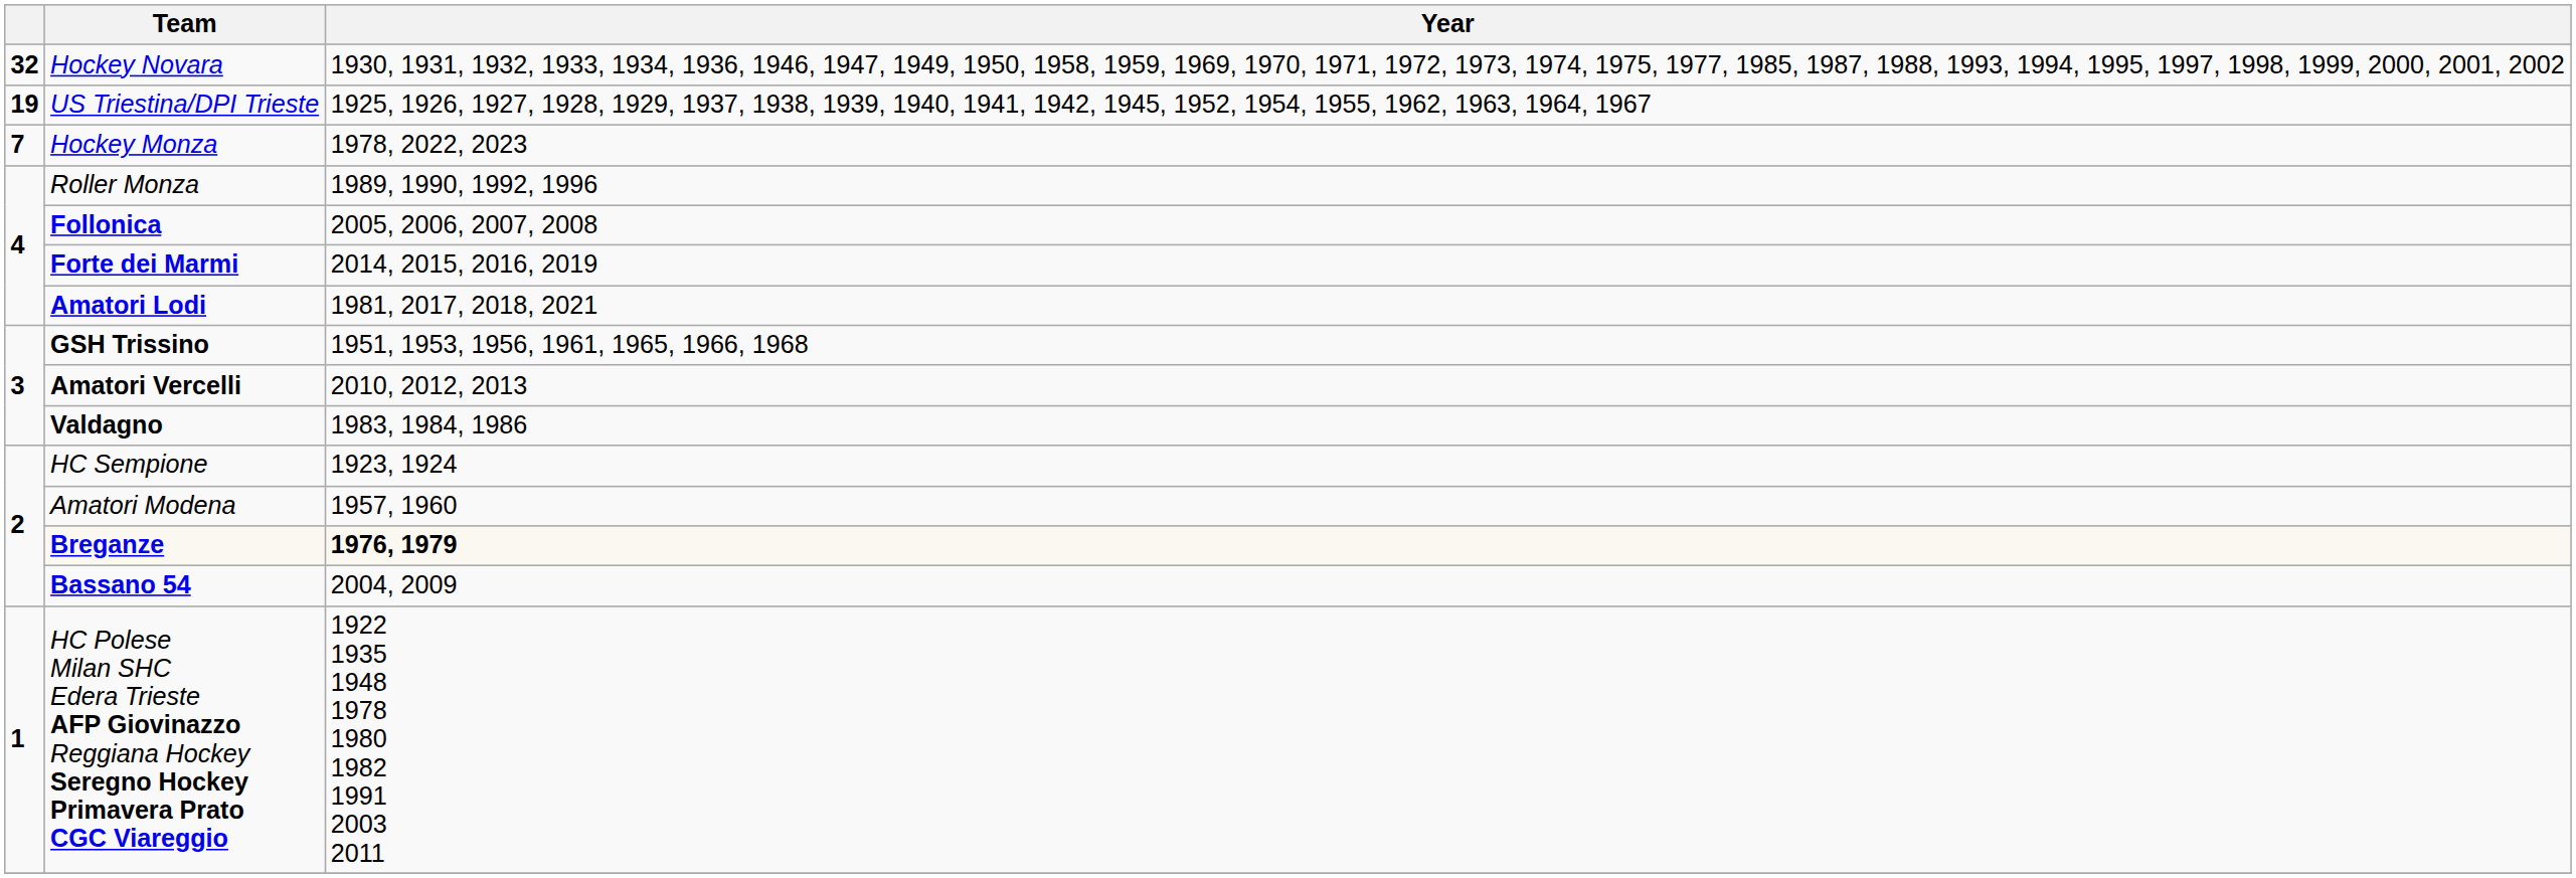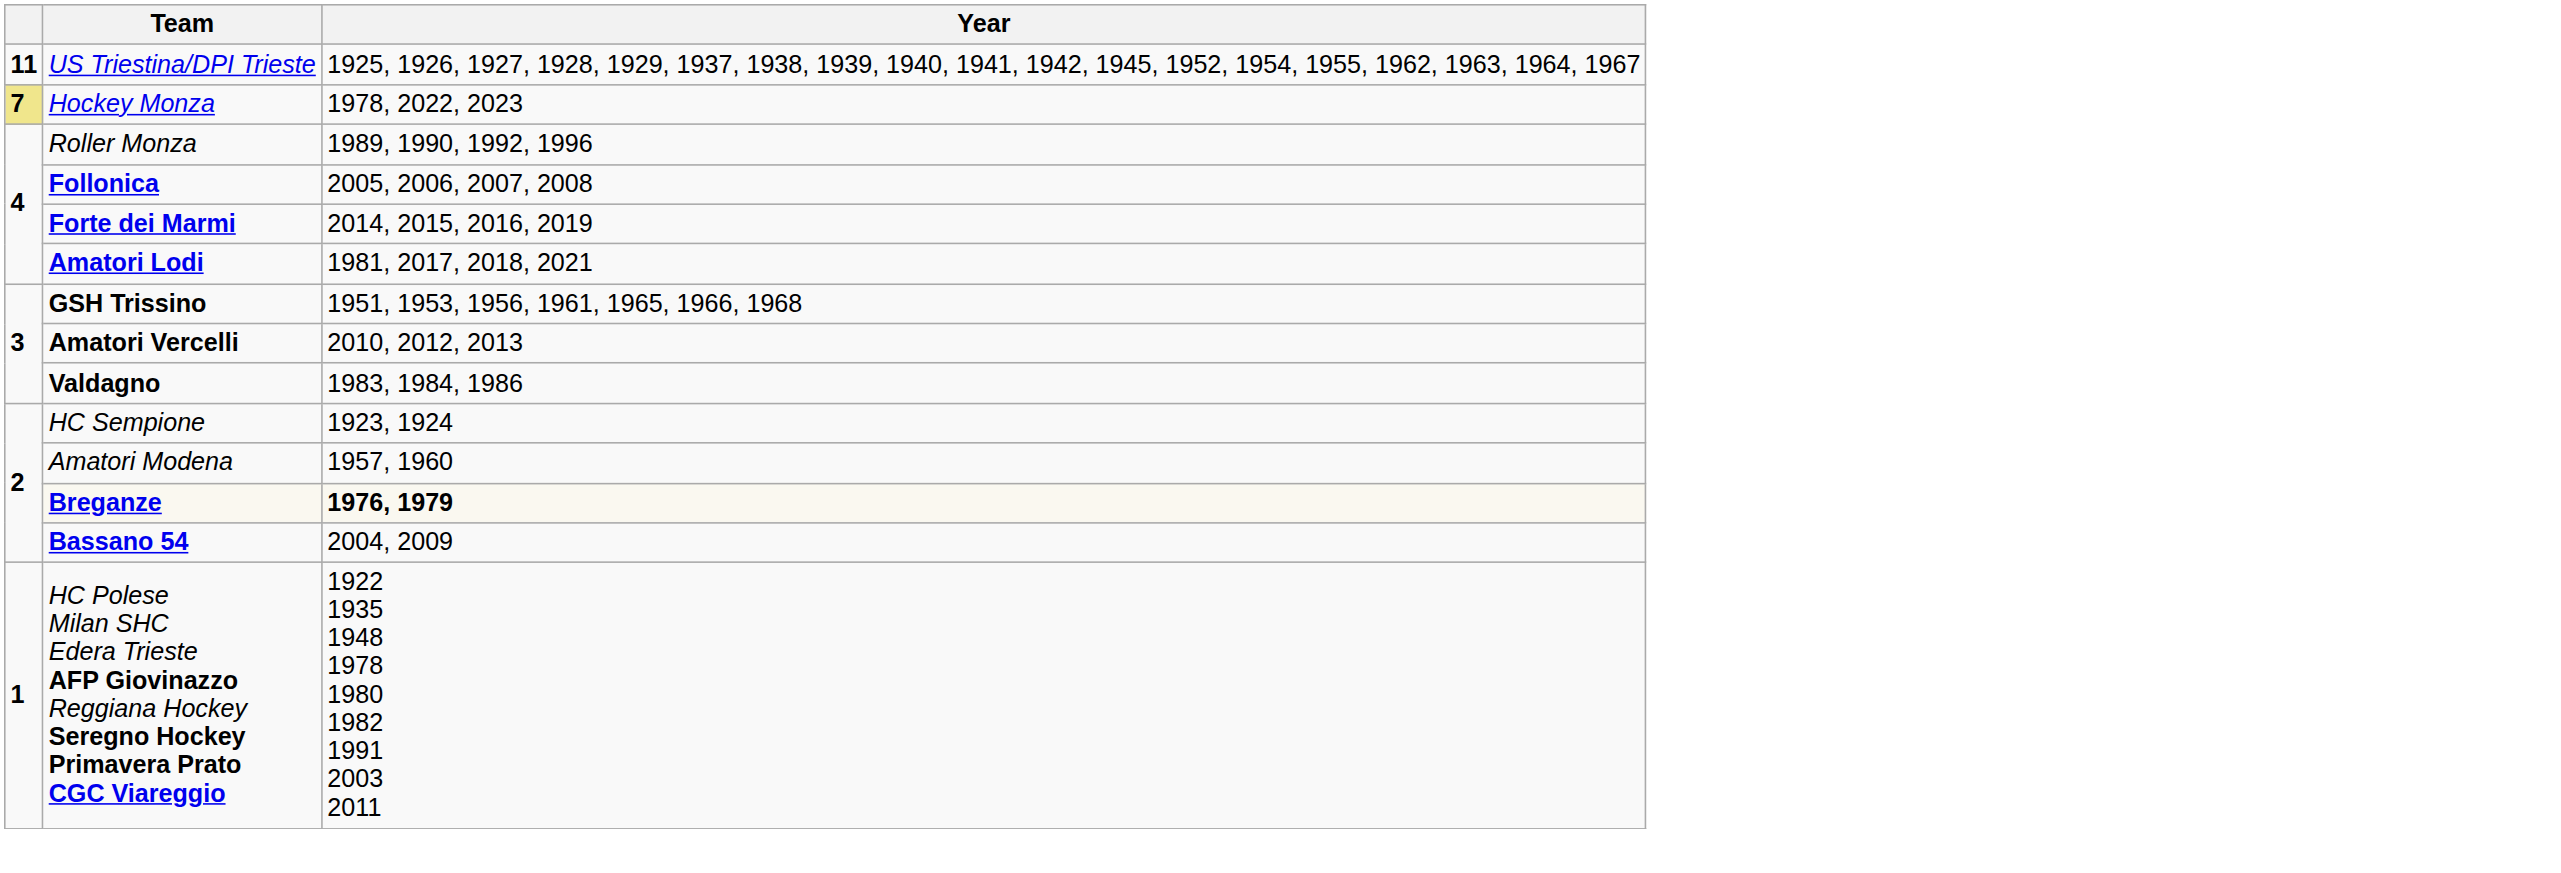- row: 32 | Hockey Novara | 1930, 1931, 1932, 1933, 1934, 1936, 1946, 1947, 1949, 1950, 1958, 1959, 1969, 1970, 1971, 1972, 1973, 1974, 1975, 1977, 1985, 1987, 1988, 1993, 1994, 1995, 1997, 1998, 1999, 2000, 2001, 2002
US Triestina/DPI Trieste | column 1: 19 -> 11
Hockey Monza | column 1: no background -> khaki background
